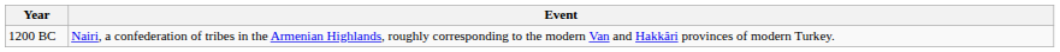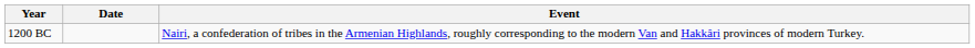+ column: Date
